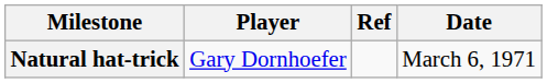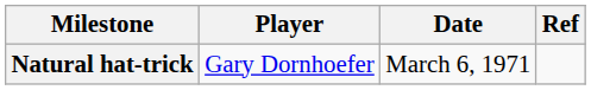columns swapped: Date <-> Ref
